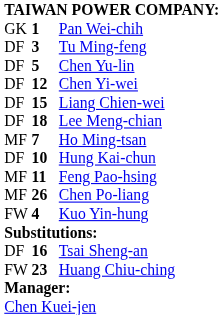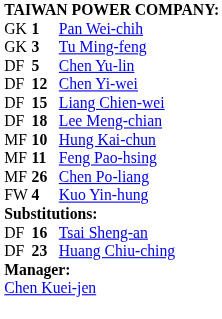Tu Ming-feng | column 1: DF -> GK
- row: MF | 7 | Ho Ming-tsan
Hung Kai-chun | column 1: DF -> MF
Huang Chiu-ching | column 1: FW -> DF
